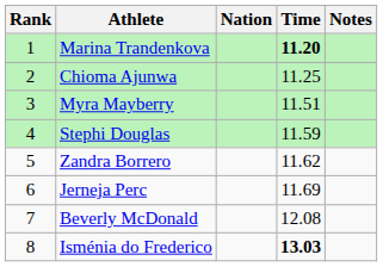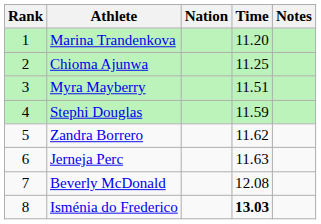Marina Trandenkova | Time: bold -> normal
Jerneja Perc | Time: 11.69 -> 11.63
